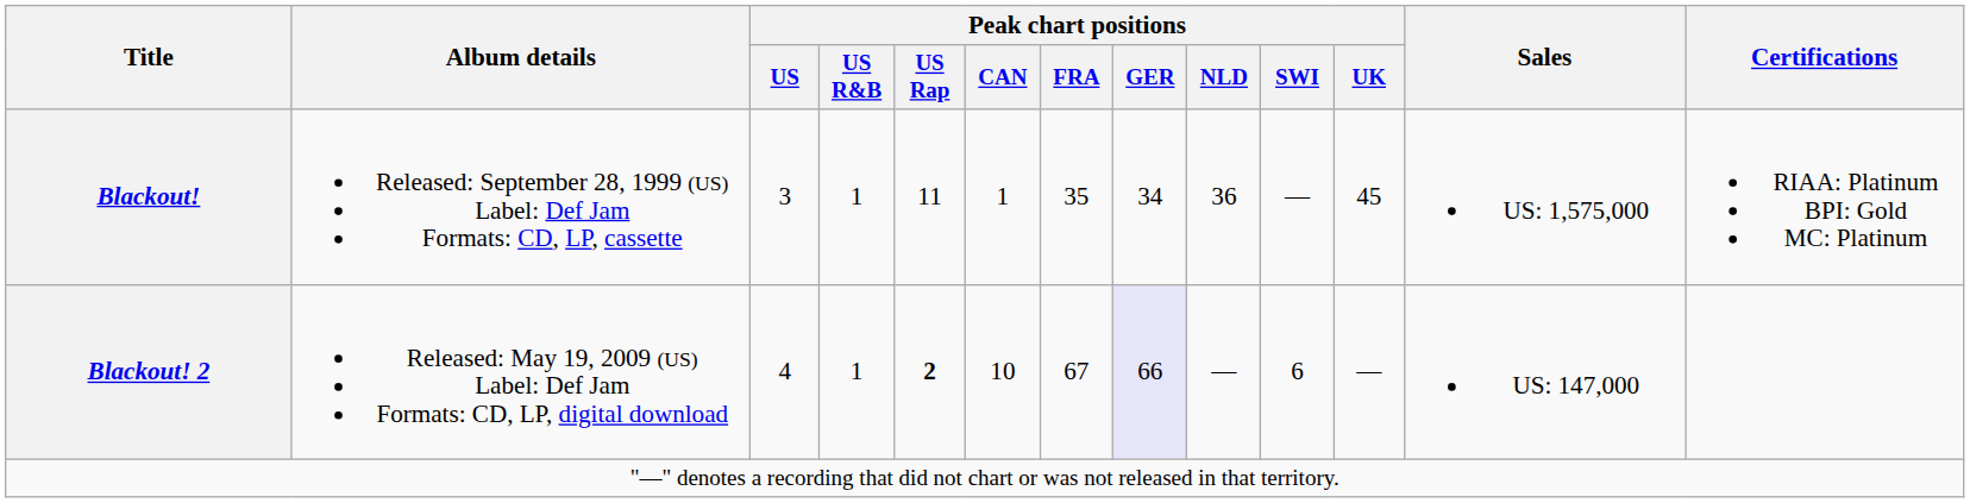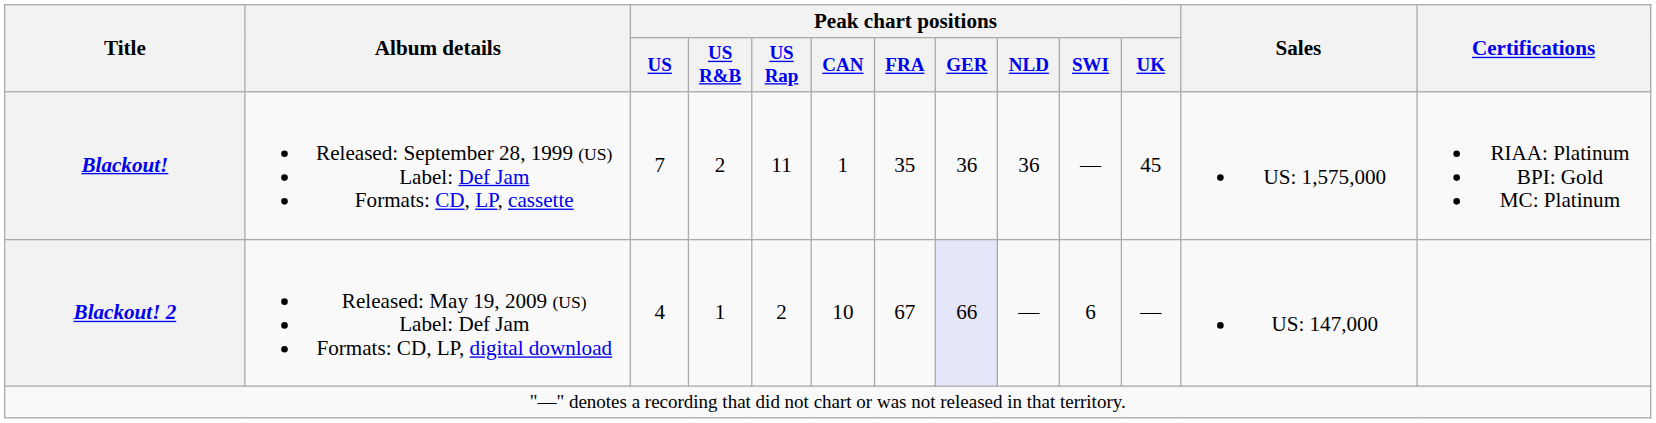Blackout! | Peak chart positions / US: 3 -> 7
Blackout! | Peak chart positions / US R&B: 1 -> 2
Blackout! | Peak chart positions / GER: 34 -> 36
Blackout! 2 | Peak chart positions / US Rap: bold -> normal
